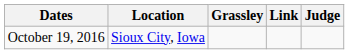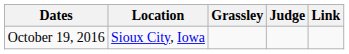columns swapped: Judge <-> Link
